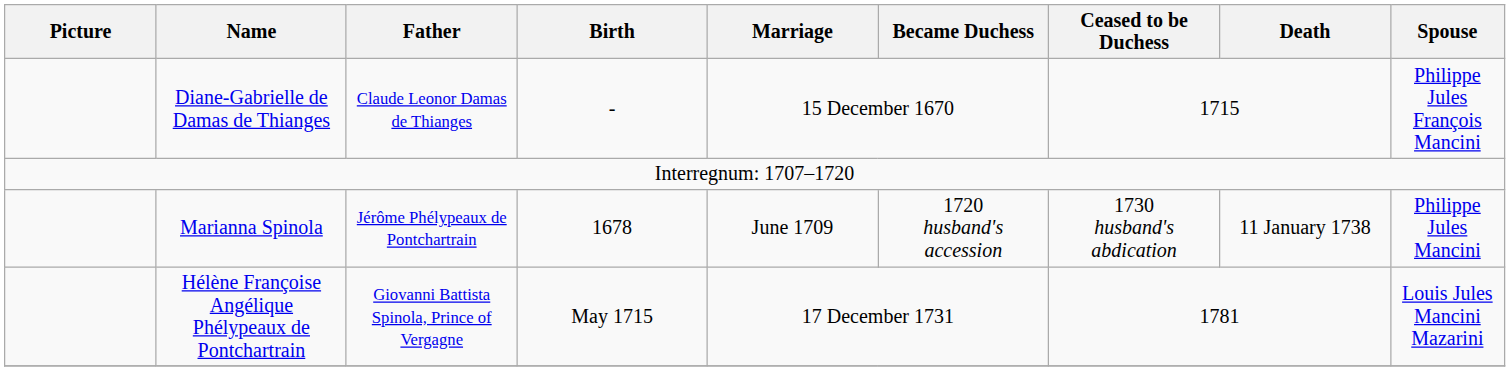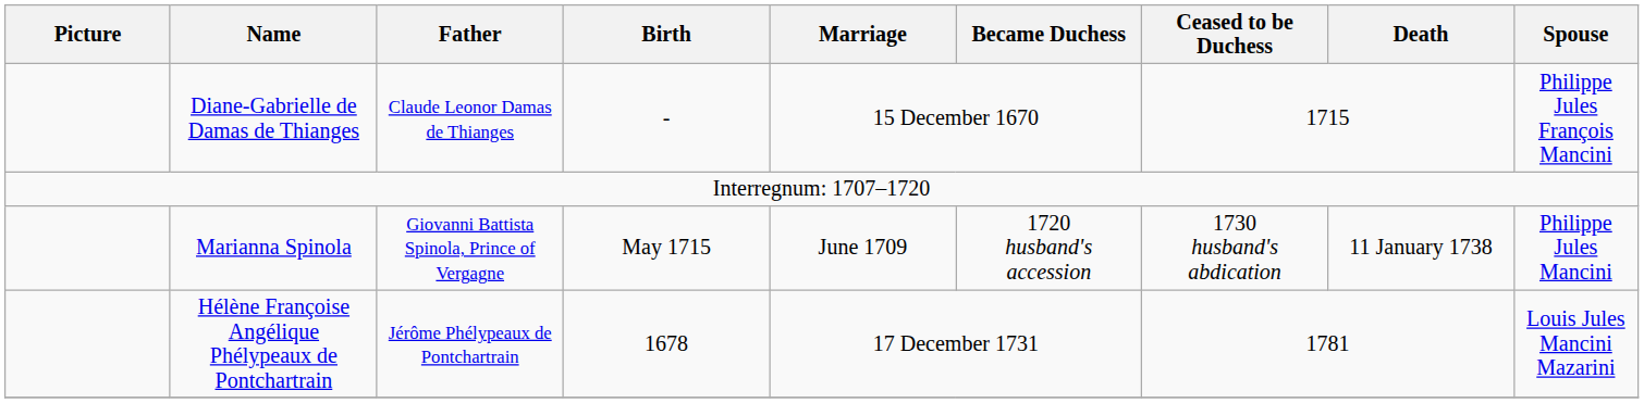Marianna Spinola | Father: Jérôme Phélypeaux de Pontchartrain -> Giovanni Battista Spinola, Prince of Vergagne
Marianna Spinola | Birth: 1678 -> May 1715
Hélène Françoise Angélique Phélypeaux de Pontchartrain | Father: Giovanni Battista Spinola, Prince of Vergagne -> Jérôme Phélypeaux de Pontchartrain
Hélène Françoise Angélique Phélypeaux de Pontchartrain | Birth: May 1715 -> 1678
